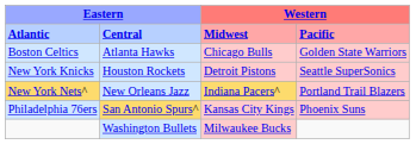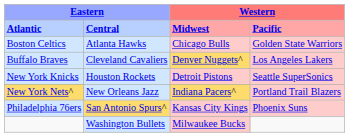+ row: Buffalo Braves | Cleveland Cavaliers | Denver Nuggets^ | Los Angeles Lakers
